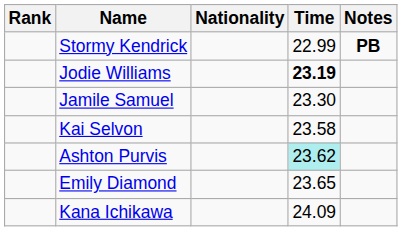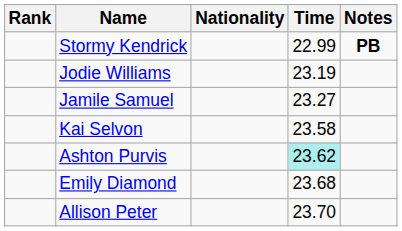Jodie Williams | Time: bold -> normal
Jamile Samuel | Time: 23.30 -> 23.27
Emily Diamond | Time: 23.65 -> 23.68
+ row: Allison Peter | 23.70
- row: Kana Ichikawa | 24.09
